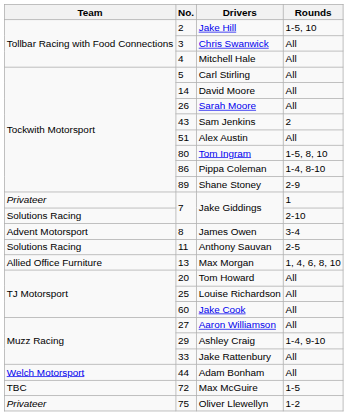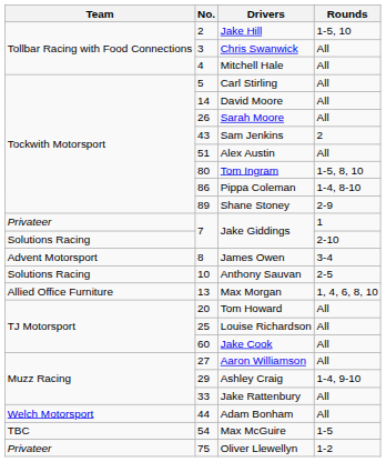Anthony Sauvan | No.: 11 -> 10
Max McGuire | No.: 72 -> 54
